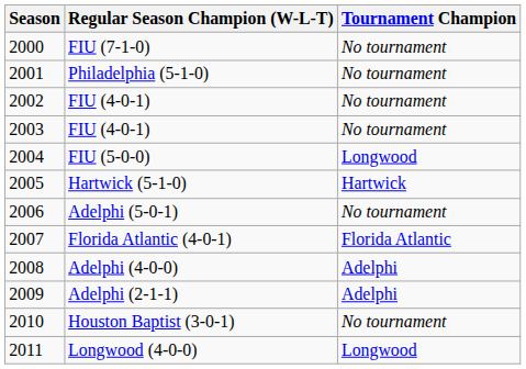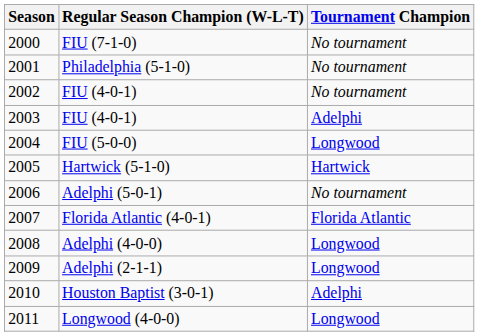2003 / FIU (4-0-1) | Tournament Champion: No tournament -> Adelphi
Adelphi (4-0-0) | Tournament Champion: Adelphi -> Longwood
Adelphi (2-1-1) | Tournament Champion: Adelphi -> Longwood
Houston Baptist (3-0-1) | Tournament Champion: No tournament -> Adelphi
